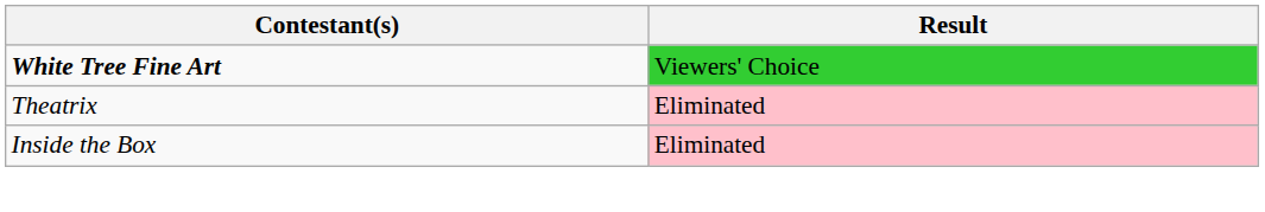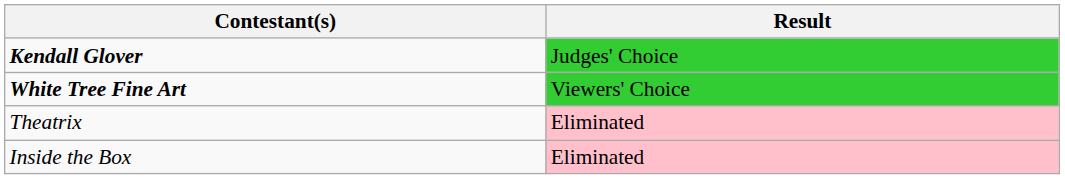+ row: Kendall Glover | Judges' Choice
